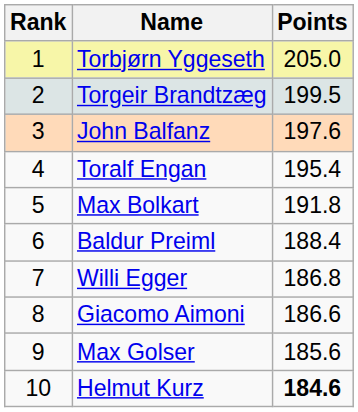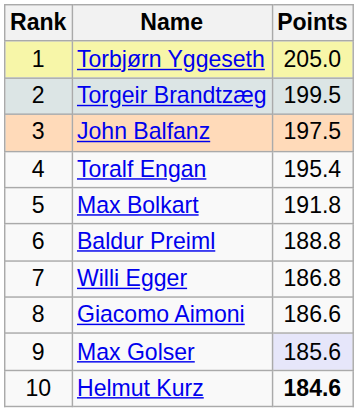John Balfanz | Points: 197.6 -> 197.5
Baldur Preiml | Points: 188.4 -> 188.8
Max Golser | Points: no background -> lavender background
